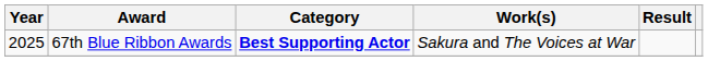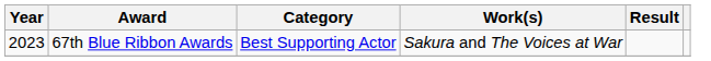67th Blue Ribbon Awards | Year: 2025 -> 2023
67th Blue Ribbon Awards | Category: bold -> normal
